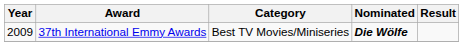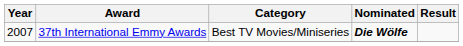37th International Emmy Awards | Year: 2009 -> 2007
